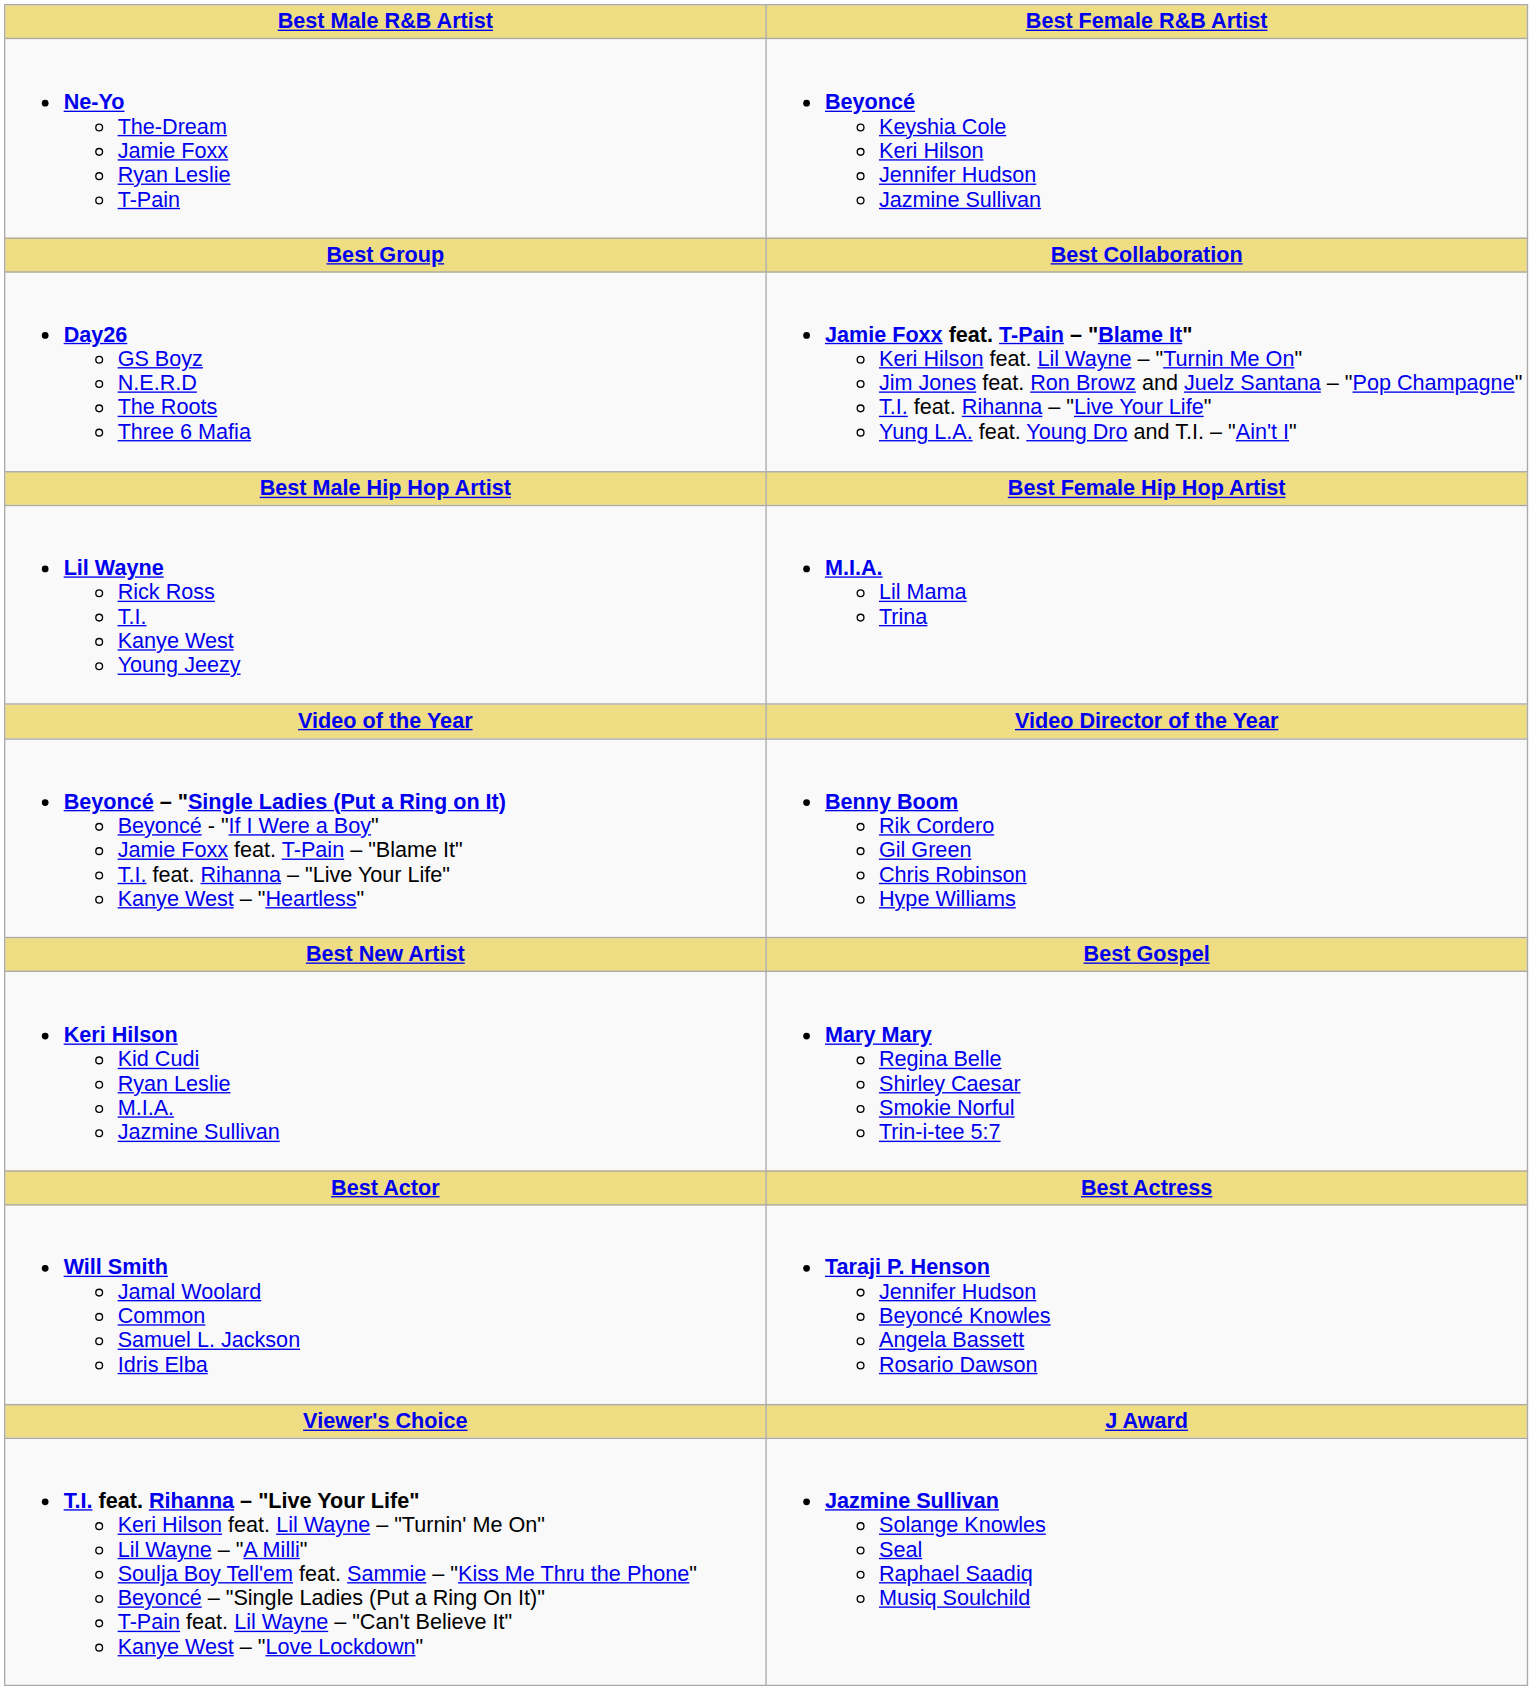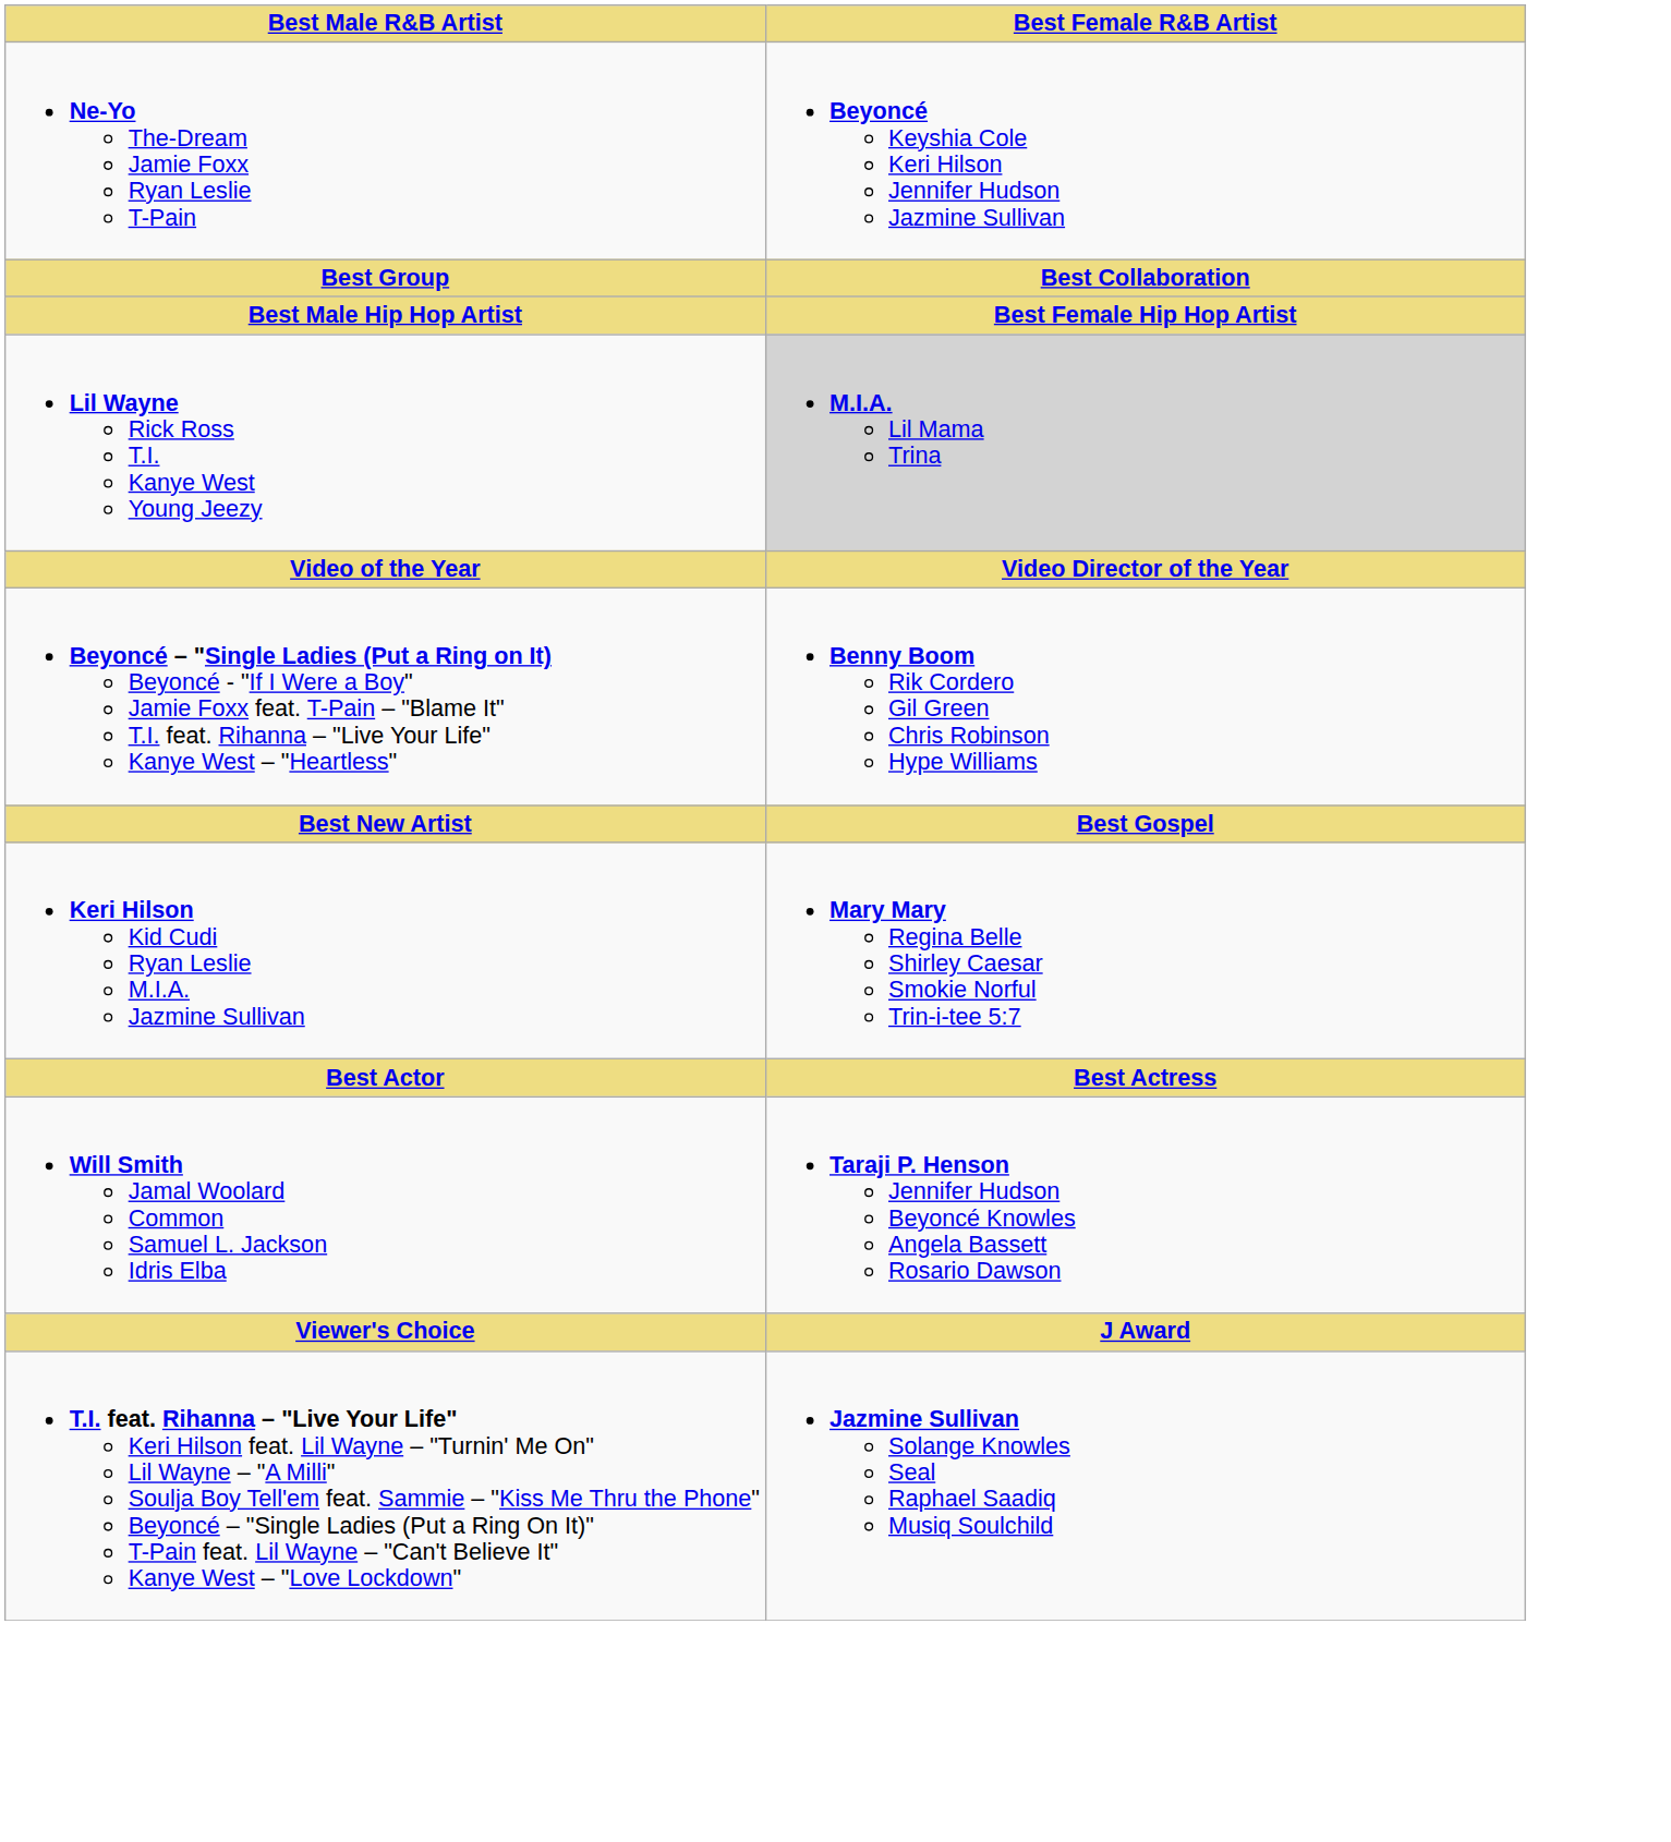- row: Day26 GS Boyz N.E.R.D The Roots Three 6 Mafia | Jamie Foxx feat. T-Pain – "Blame It" Keri Hilson feat. Lil Wayne – "Turnin Me On" Jim Jones feat. Ron Browz and Juelz Santana – "Pop Champagne" T.I. feat. Rihanna – "Live Your Life" Yung L.A. feat. Young Dro and T.I. – "Ain't I"
Lil Wayne Rick Ross T.I. Kanye West Young Jeezy | Best Female R&B Artist: no background -> lightgrey background
